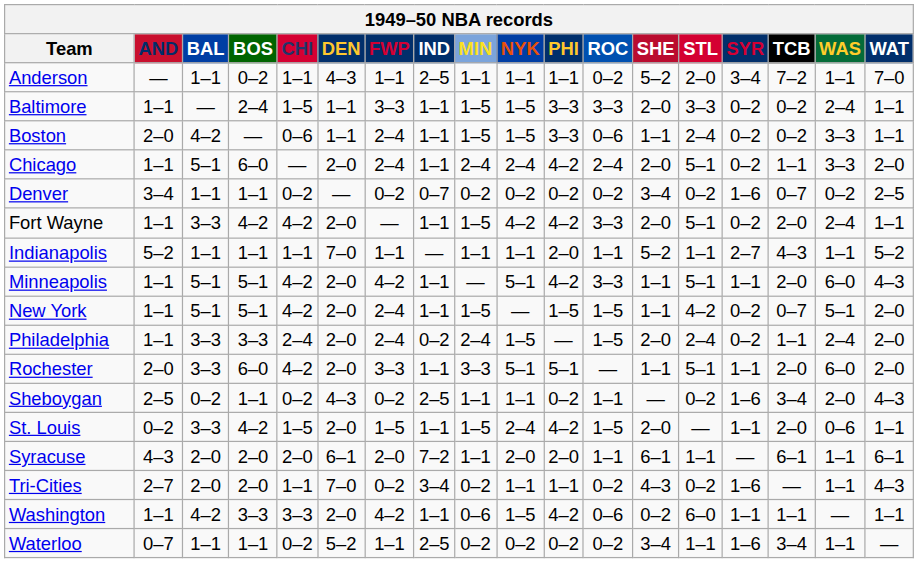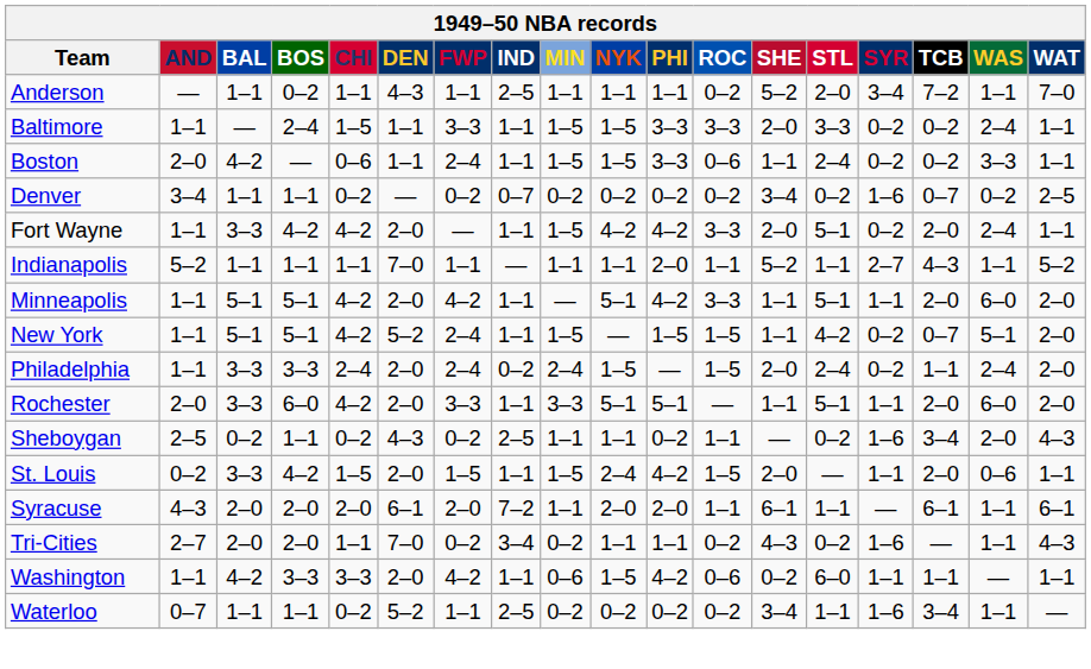- row: Chicago | 1–1 | 5–1 | 6–0 | — | 2–0 | 2–4 | 1–1 | 2–4 | 2–4 | 4–2 | 2–4 | 2–0 | 5–1 | 0–2 | 1–1 | 3–3 | 2–0
Minneapolis | WAT: 4–3 -> 2–0
New York | DEN: 2–0 -> 5–2
